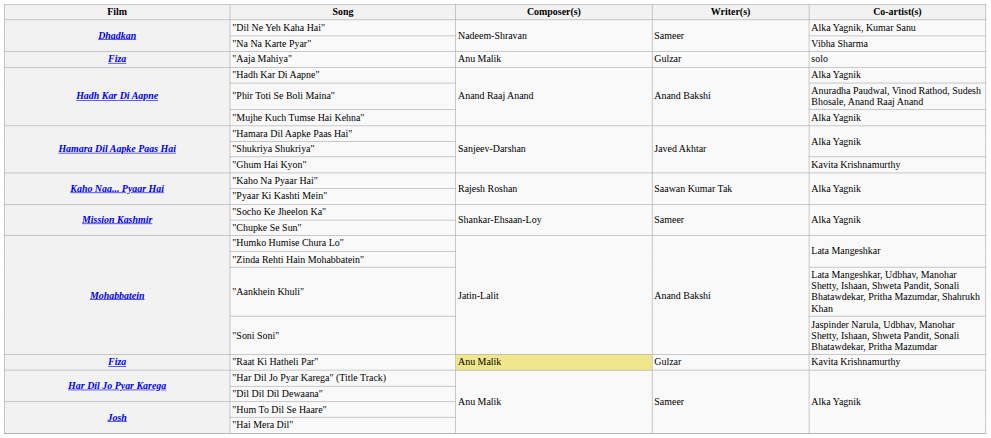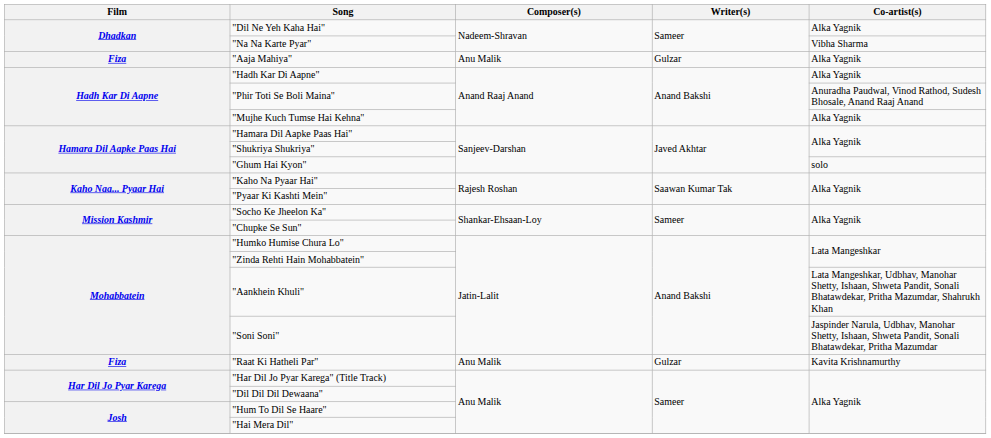"Dil Ne Yeh Kaha Hai" | Co-artist(s): Alka Yagnik, Kumar Sanu -> Alka Yagnik
"Aaja Mahiya" | Co-artist(s): solo -> Alka Yagnik
"Ghum Hai Kyon" | Co-artist(s): Kavita Krishnamurthy -> solo
"Raat Ki Hatheli Par" | Composer(s): khaki background -> no background
